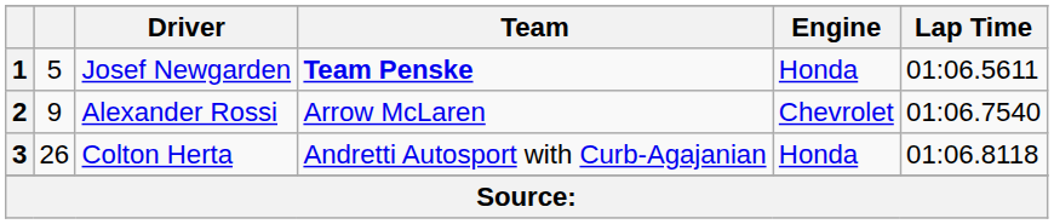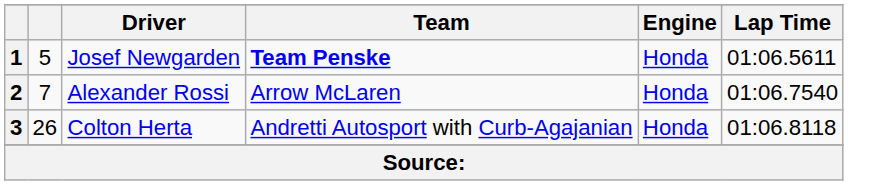Alexander Rossi | column 2: 9 -> 7
Alexander Rossi | Engine: Chevrolet -> Honda
